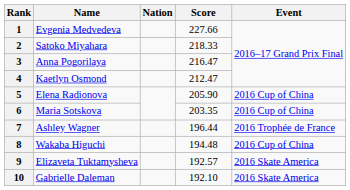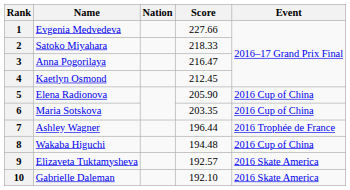4 | Score: 212.47 -> 212.45
